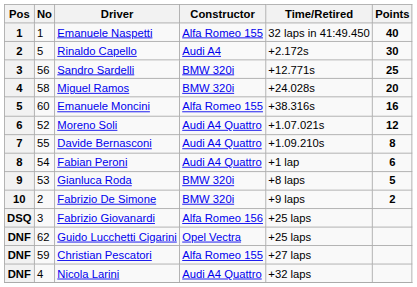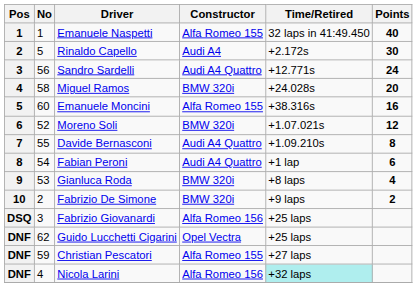Sandro Sardelli | Constructor: BMW 320i -> Audi A4 Quattro
Sandro Sardelli | Points: 25 -> 24
Moreno Soli | Constructor: Audi A4 Quattro -> BMW 320i
Gianluca Roda | Points: 5 -> 4
Nicola Larini | Constructor: Audi A4 Quattro -> Alfa Romeo 156
Nicola Larini | Time/Retired: no background -> paleturquoise background
